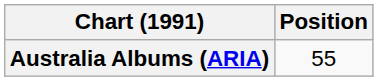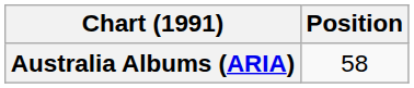Australia Albums (ARIA) | Position: 55 -> 58
